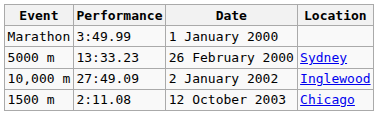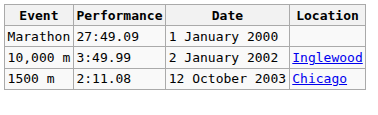1 January 2000 | Performance: 3:49.99 -> 27:49.09
- row: 5000 m | 13:33.23 | 26 February 2000 | Sydney
2 January 2002 | Performance: 27:49.09 -> 3:49.99
